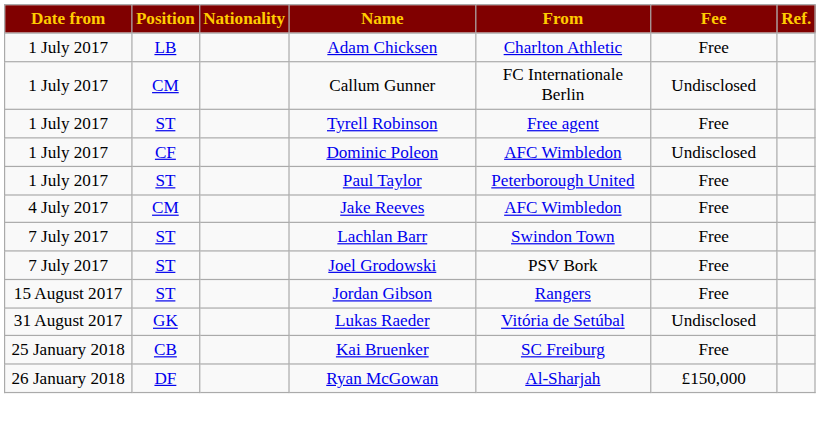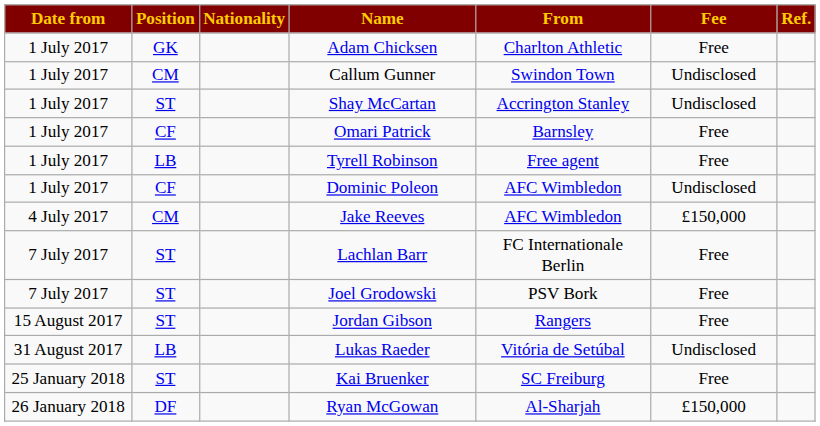Adam Chicksen | Position: LB -> GK
Callum Gunner | From: FC Internationale Berlin -> Swindon Town
+ row: 1 July 2017 | ST | Shay McCartan | Accrington Stanley | Undisclosed
+ row: 1 July 2017 | CF | Omari Patrick | Barnsley | Free
Tyrell Robinson | Position: ST -> LB
- row: 1 July 2017 | ST | Paul Taylor | Peterborough United | Free
Jake Reeves | Fee: Free -> £150,000
Lachlan Barr | From: Swindon Town -> FC Internationale Berlin
Lukas Raeder | Position: GK -> LB
Kai Bruenker | Position: CB -> ST
